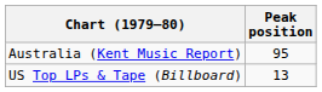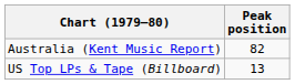Australia (Kent Music Report) | Peak position: 95 -> 82
